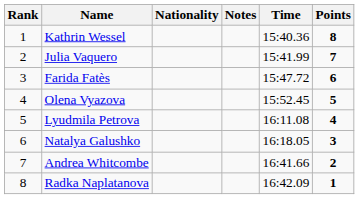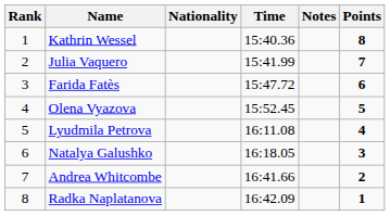columns swapped: Time <-> Notes
